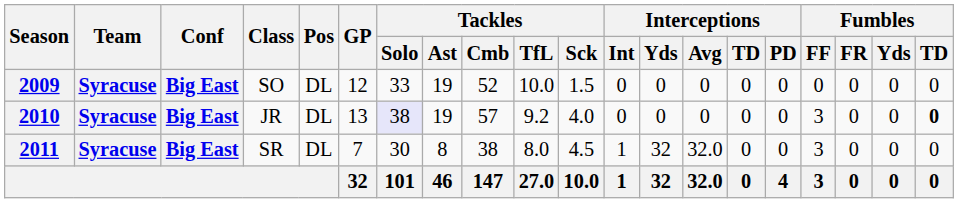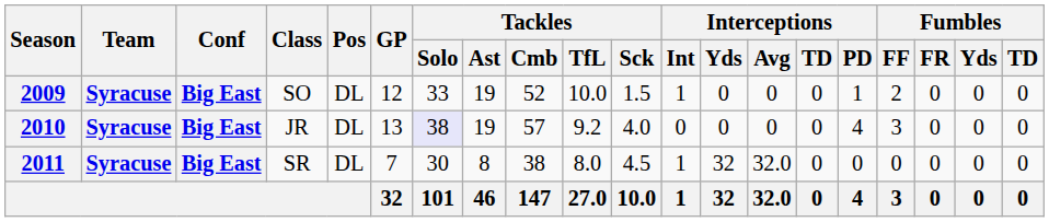2009 | Interceptions / Int: 0 -> 1
2009 | Interceptions / PD: 0 -> 1
2009 | Fumbles / FF: 0 -> 2
2010 | Interceptions / PD: 0 -> 4
2010 | Fumbles / TD: bold -> normal
2011 | Fumbles / FF: 3 -> 0
